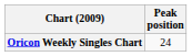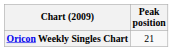Oricon Weekly Singles Chart | Peak position: 24 -> 21
